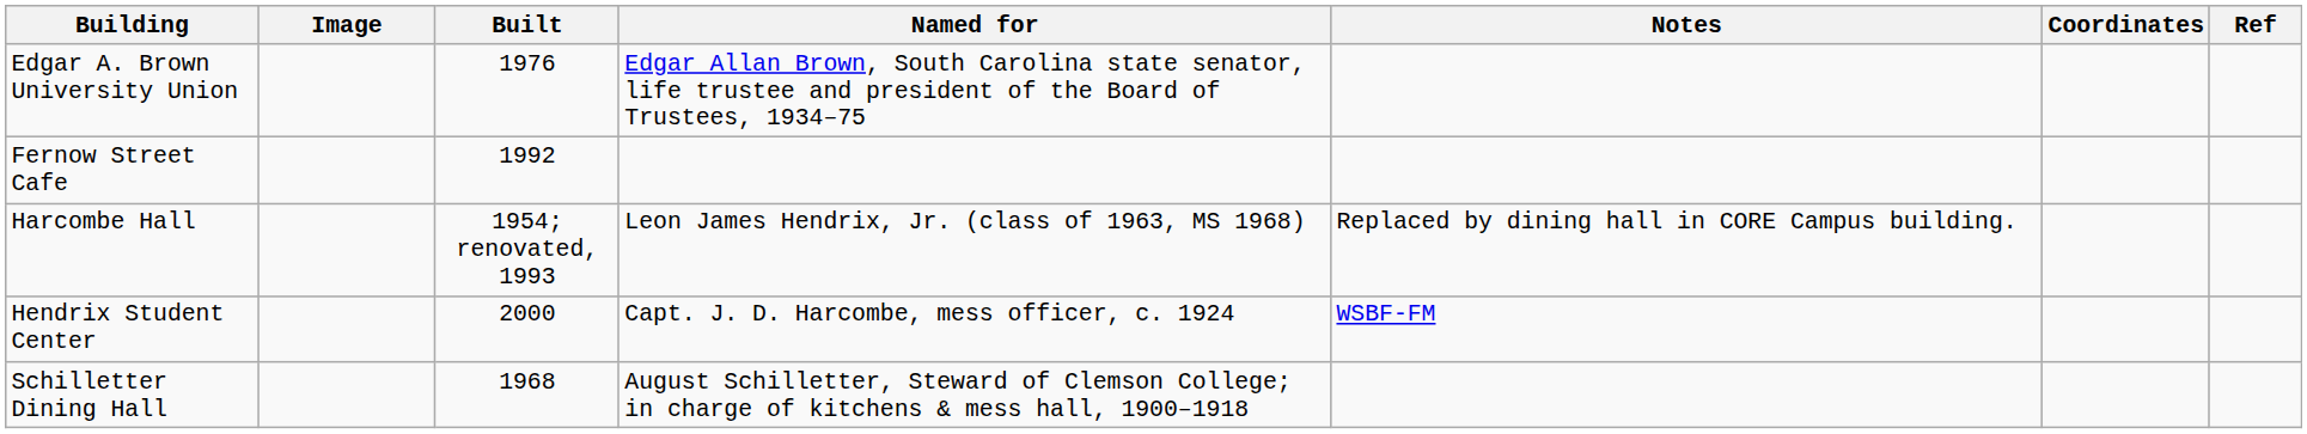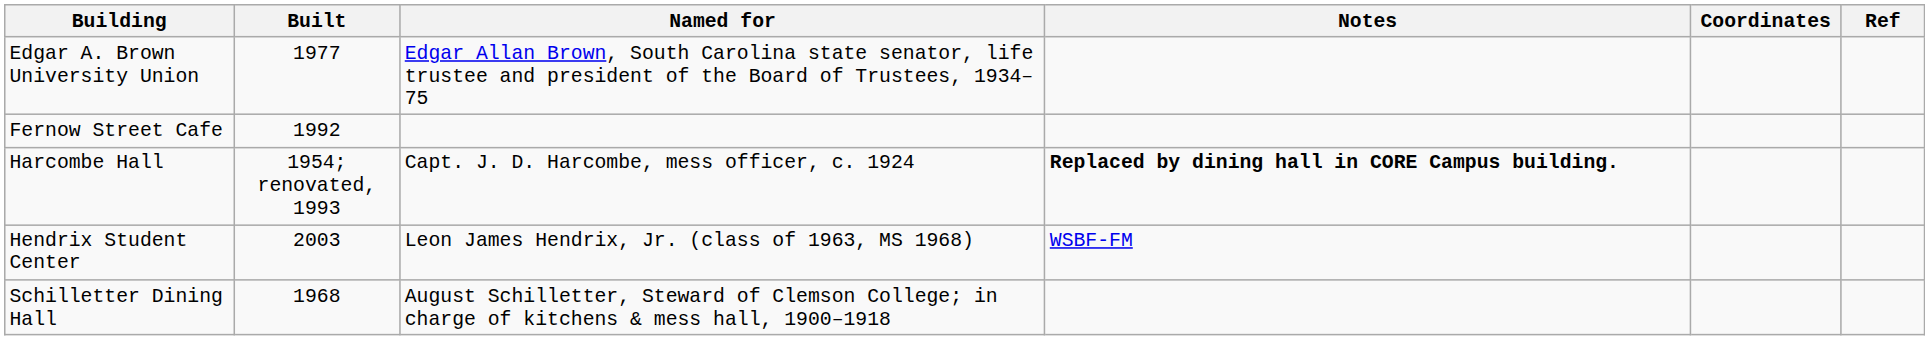- column: Image
Edgar A. Brown University Union | Built: 1976 -> 1977
Harcombe Hall | Named for: Leon James Hendrix, Jr. (class of 1963, MS 1968) -> Capt. J. D. Harcombe, mess officer, c. 1924
Harcombe Hall | Notes: normal -> bold
Hendrix Student Center | Built: 2000 -> 2003
Hendrix Student Center | Named for: Capt. J. D. Harcombe, mess officer, c. 1924 -> Leon James Hendrix, Jr. (class of 1963, MS 1968)
